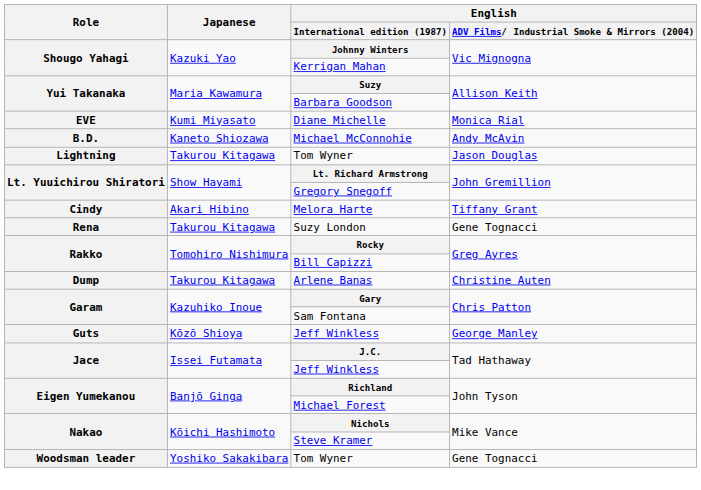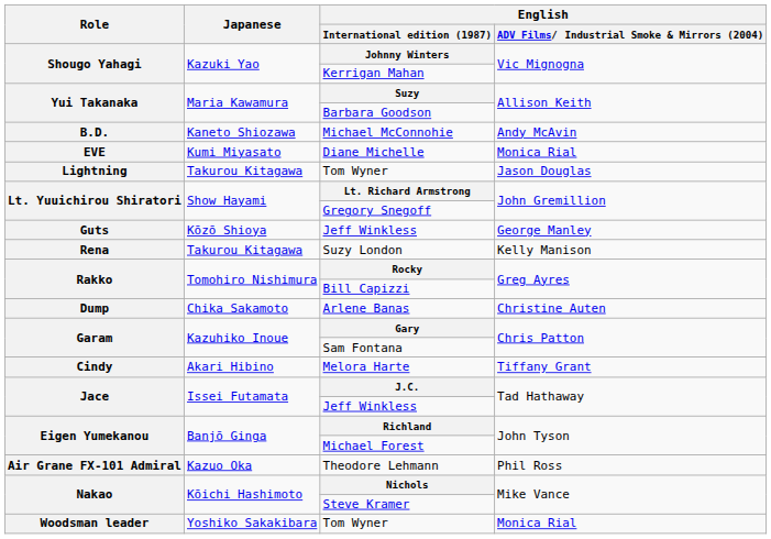rows swapped: Michael McConnohie <-> Diane Michelle
rows swapped: Melora Harte <-> Guts / Jeff Winkless
Suzy London | English / ADV Films/ Industrial Smoke & Mirrors (2004): Gene Tognacci -> Kelly Manison
Arlene Banas | Japanese: Takurou Kitagawa -> Chika Sakamoto
+ row: Air Grane FX-101 Admiral | Kazuo Oka | Theodore Lehmann | Phil Ross
Woodsman leader / Tom Wyner | English / ADV Films/ Industrial Smoke & Mirrors (2004): Gene Tognacci -> Monica Rial
